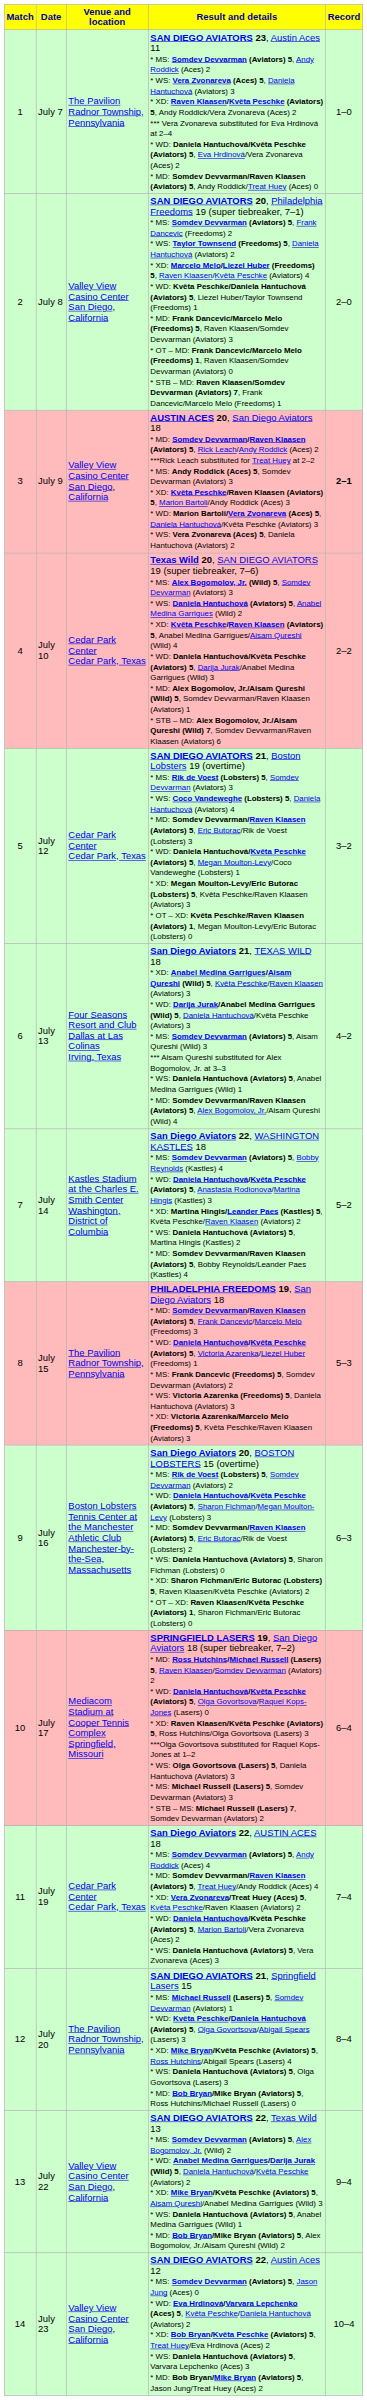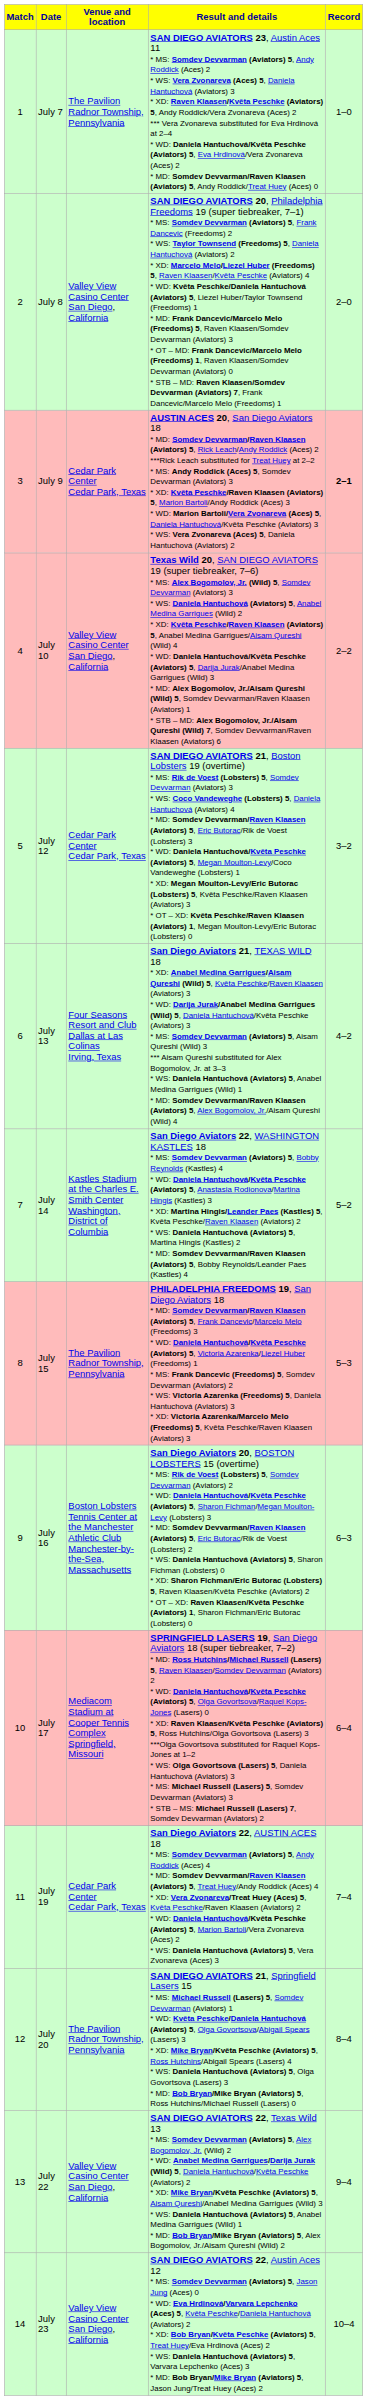July 9 | Venue and location: Valley View Casino Center San Diego, California -> Cedar Park Center Cedar Park, Texas
July 10 | Venue and location: Cedar Park Center Cedar Park, Texas -> Valley View Casino Center San Diego, California
